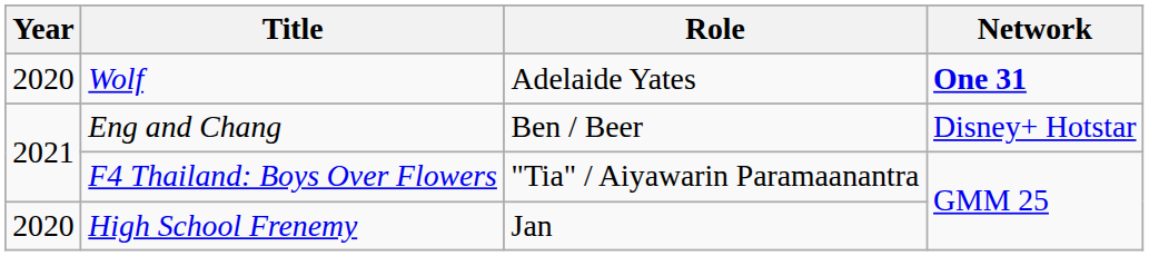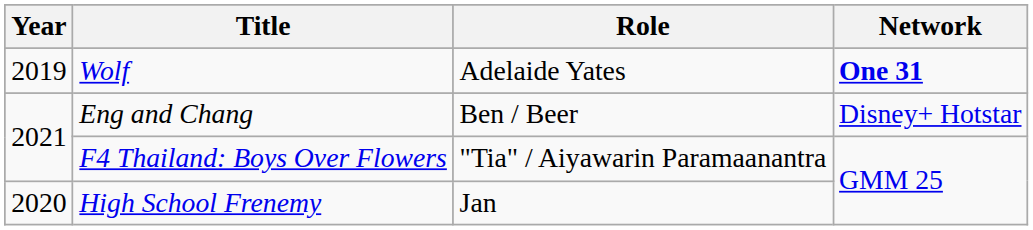Wolf | Year: 2020 -> 2019
